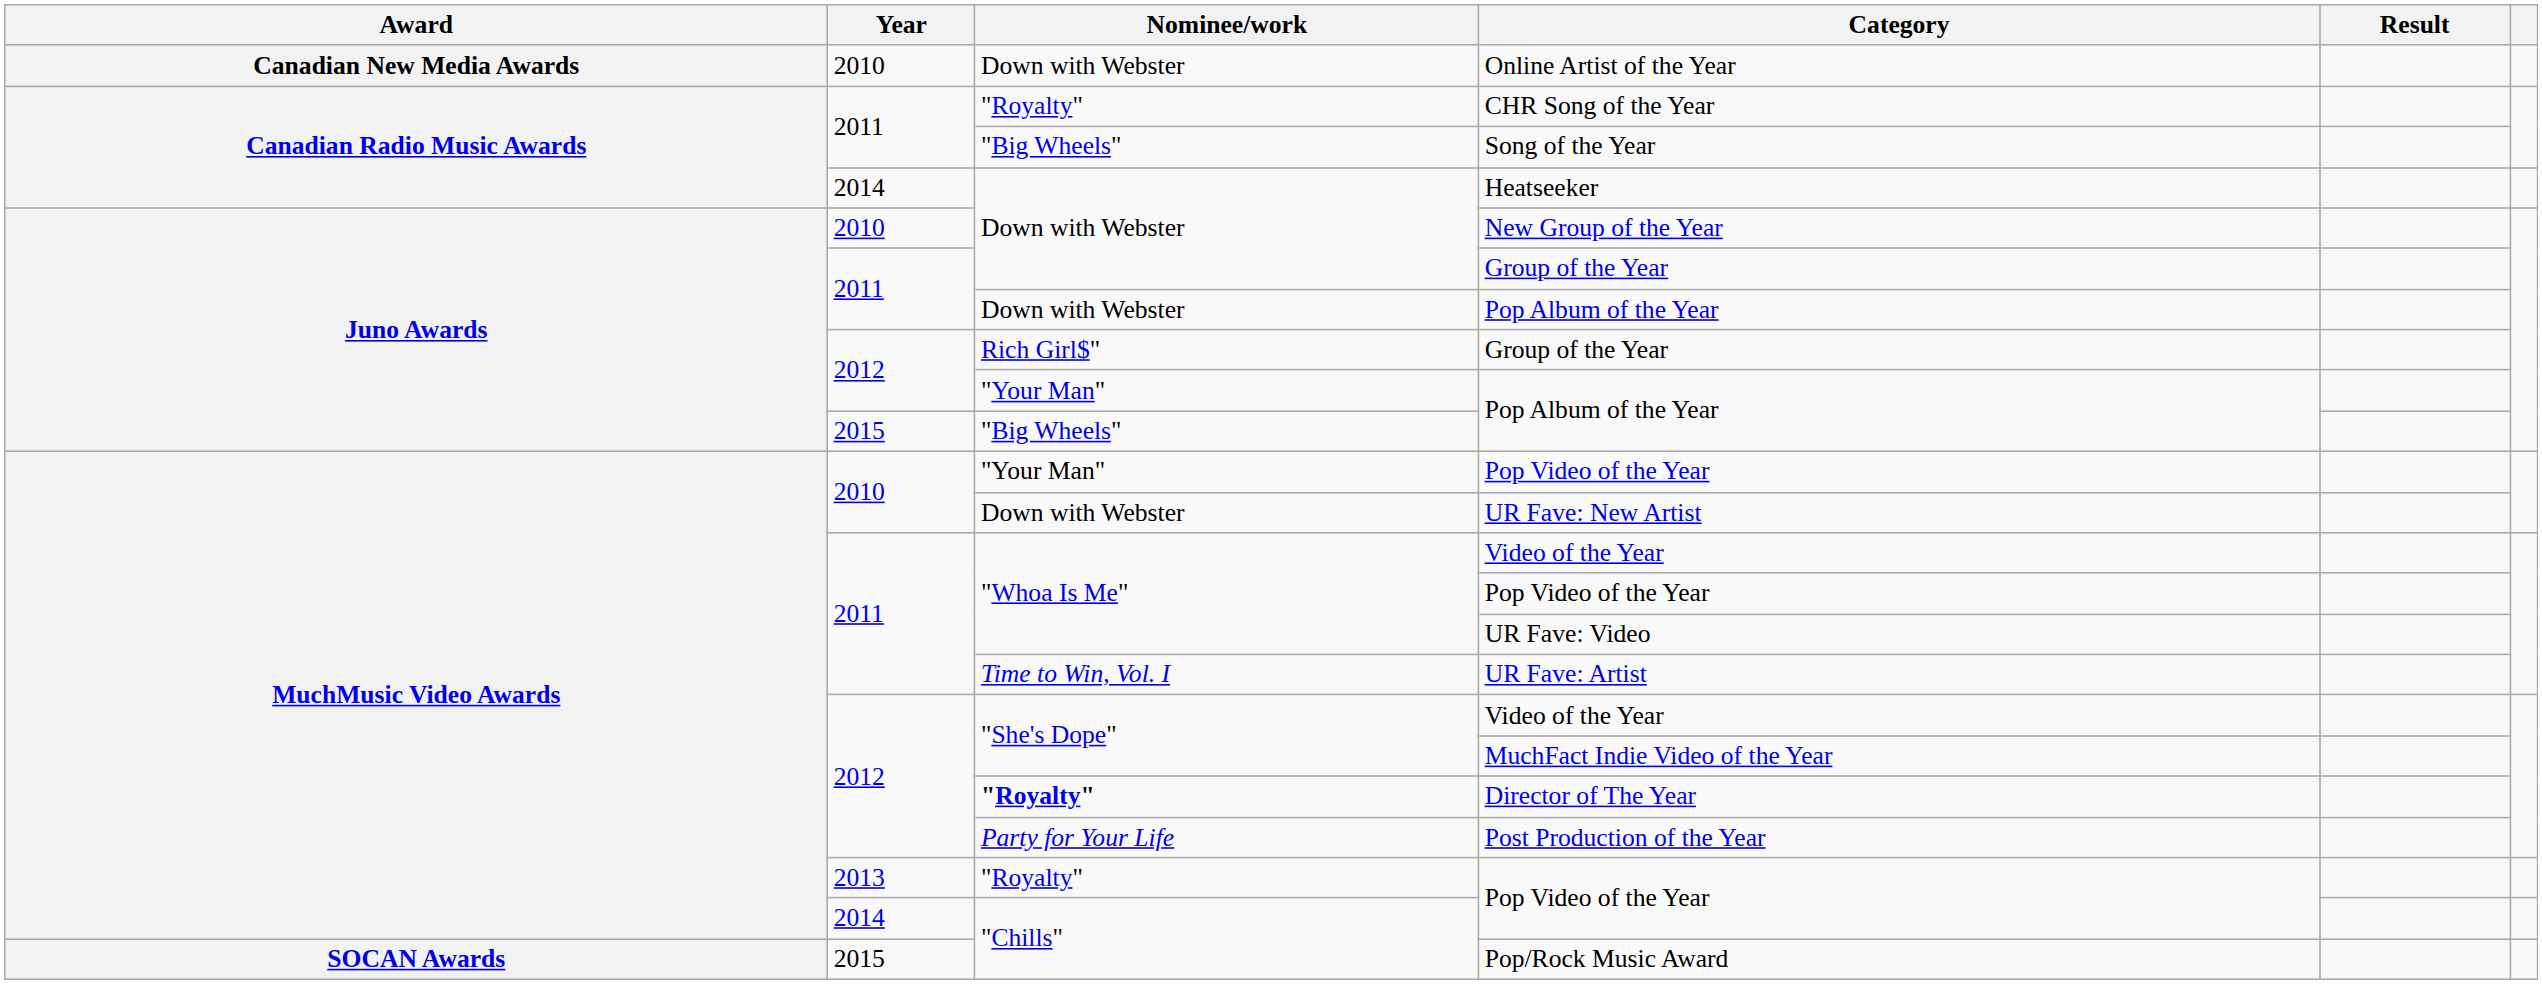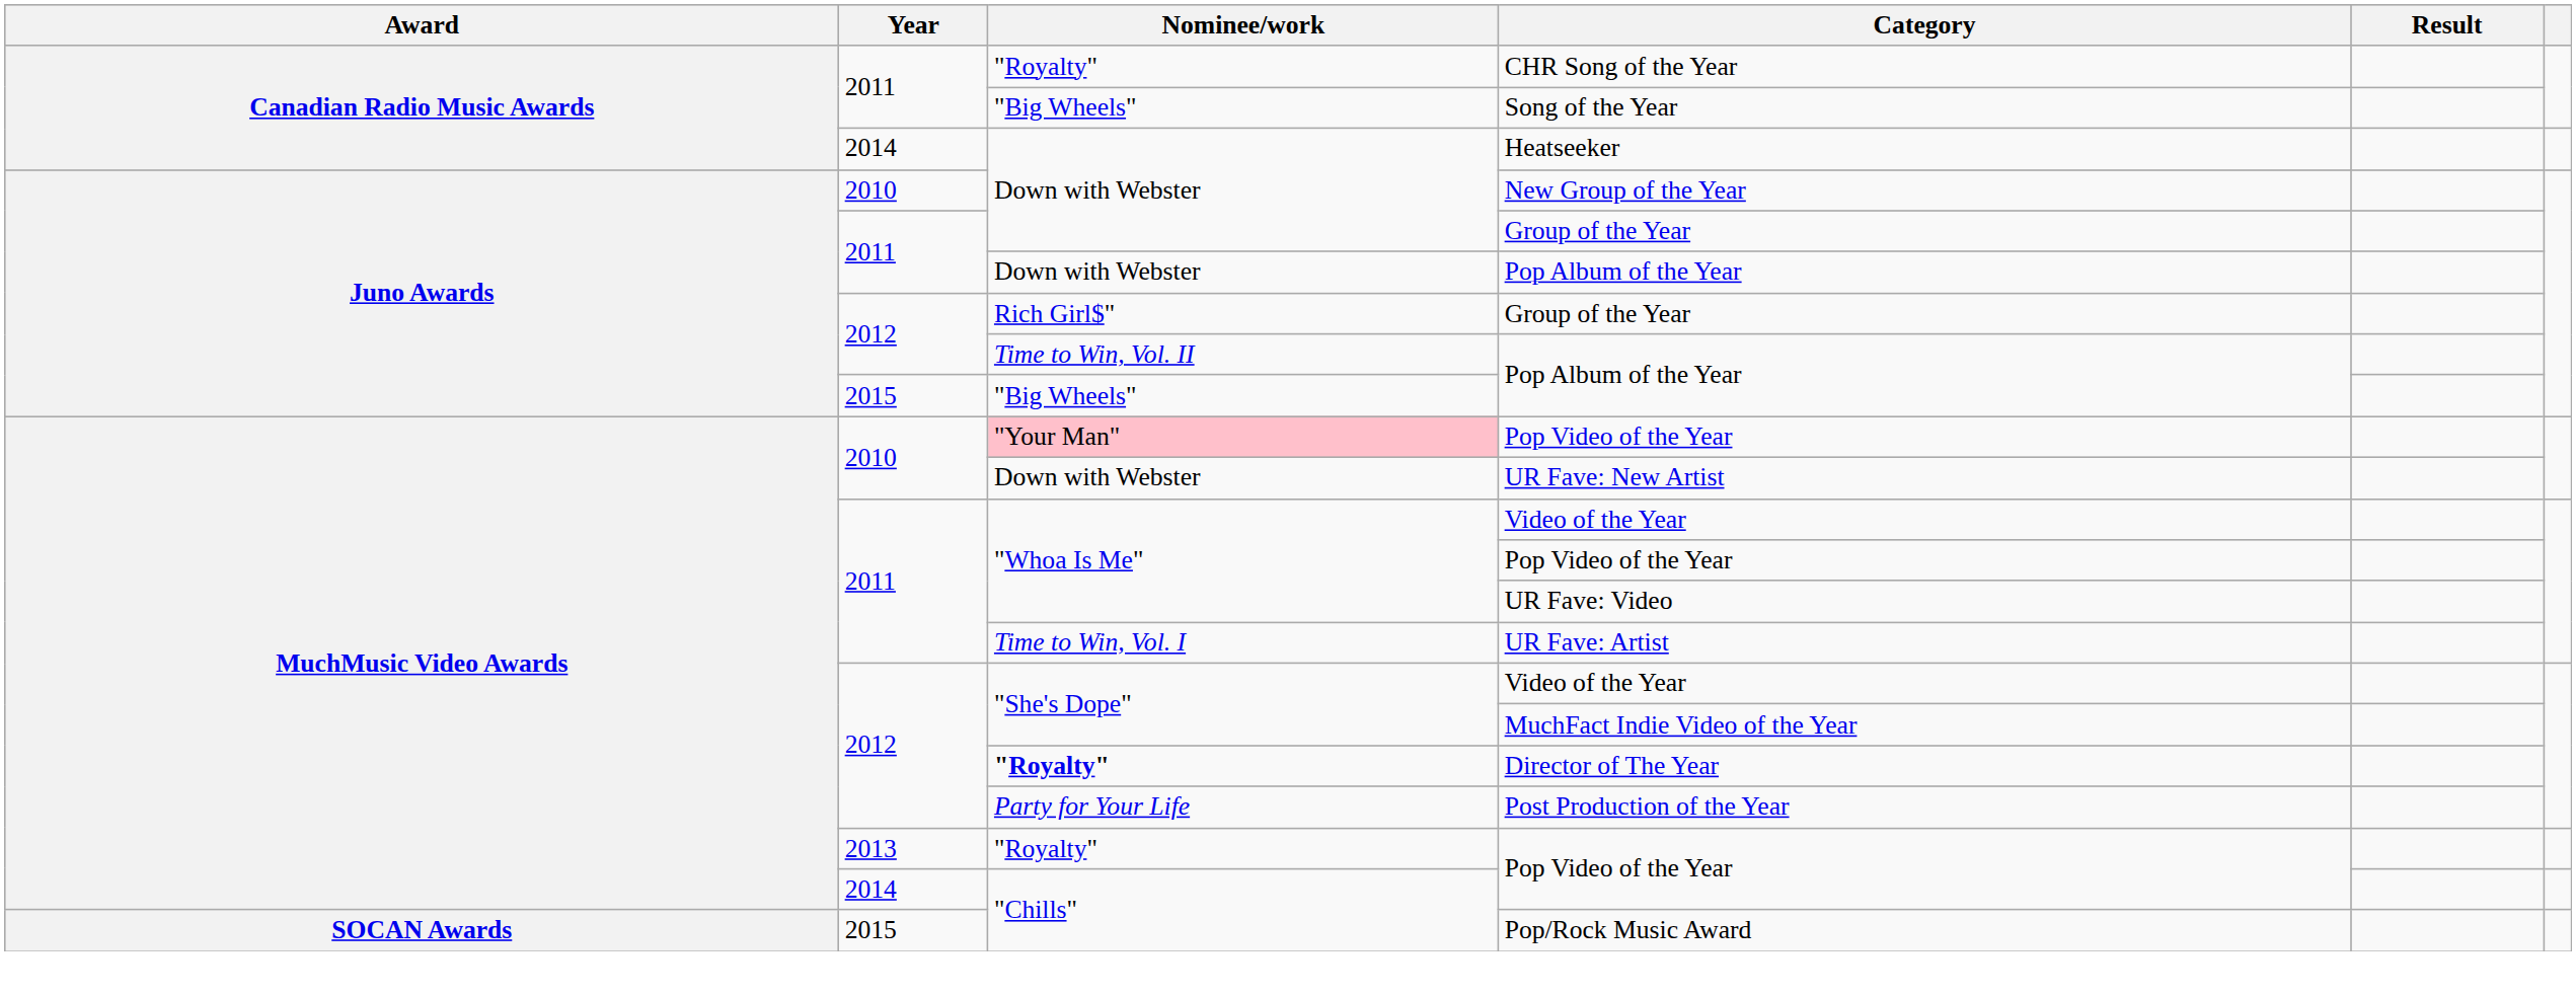- row: Canadian New Media Awards | 2010 | Down with Webster | Online Artist of the Year
2012 / Pop Album of the Year | Nominee/work: "Your Man" -> Time to Win, Vol. II
2010 / Pop Video of the Year | Nominee/work: no background -> pink background
